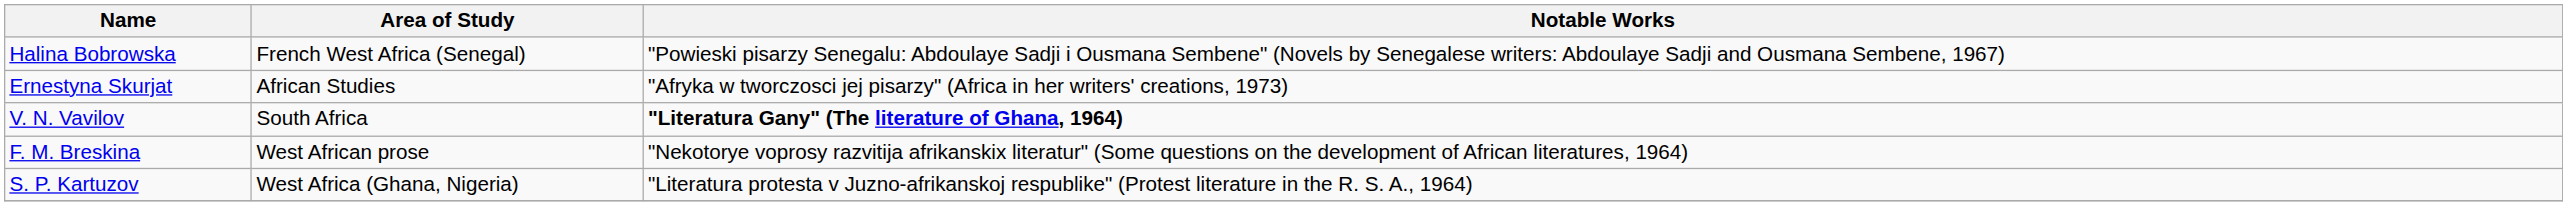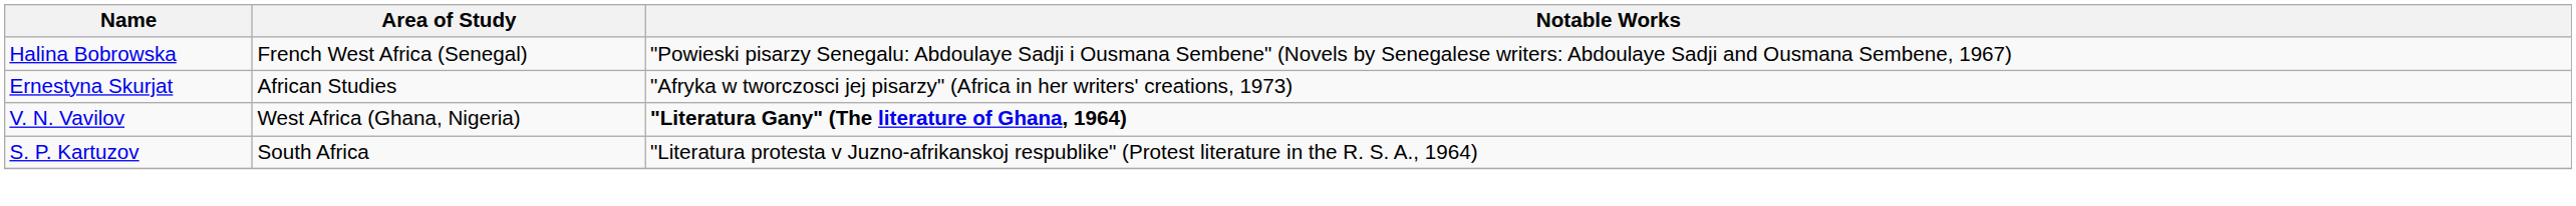V. N. Vavilov | Area of Study: South Africa -> West Africa (Ghana, Nigeria)
- row: F. M. Breskina | West African prose | "Nekotorye voprosy razvitija afrikanskix literatur" (Some questions on the development of African literatures, 1964)
S. P. Kartuzov | Area of Study: West Africa (Ghana, Nigeria) -> South Africa
